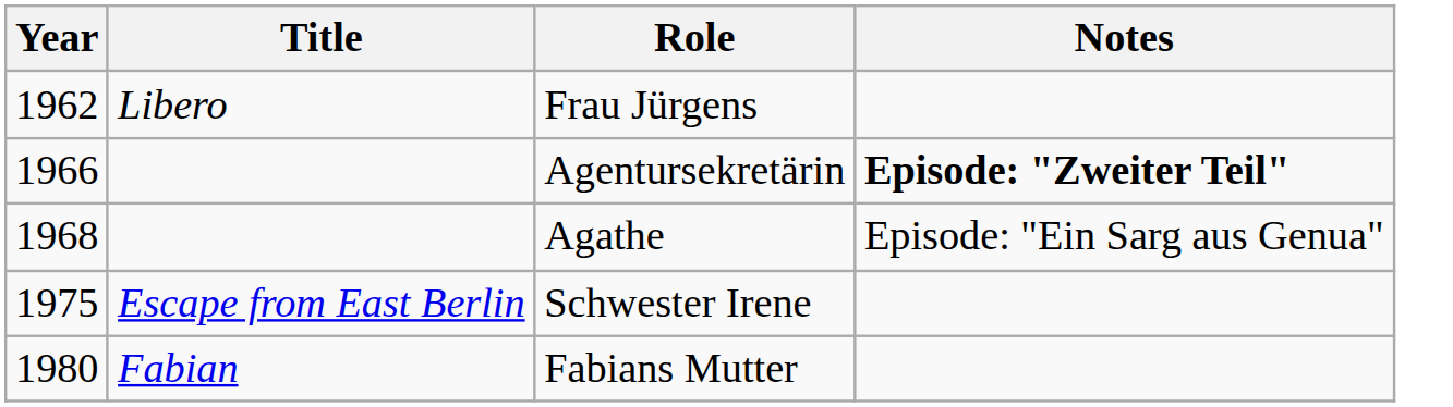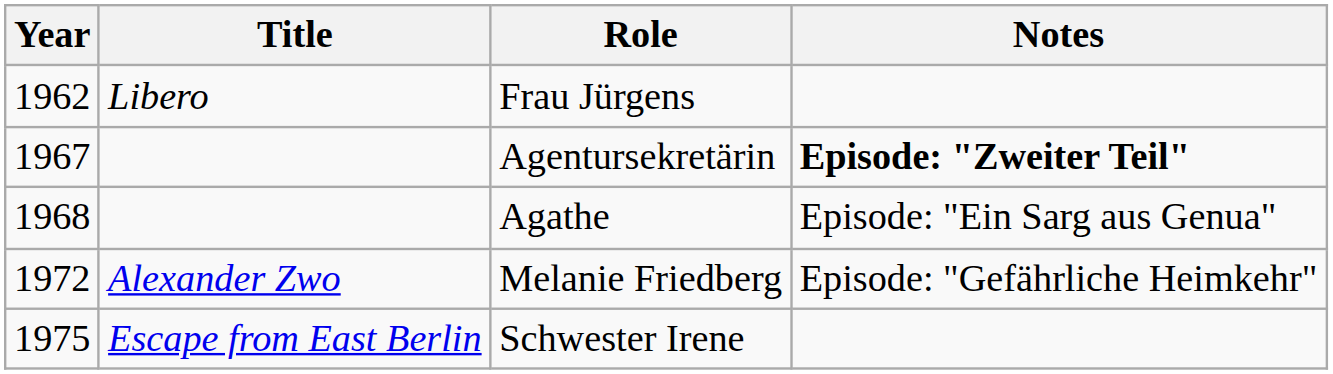Agentursekretärin | Year: 1966 -> 1967
+ row: 1972 | Alexander Zwo | Melanie Friedberg | Episode: "Gefährliche Heimkehr"
- row: 1980 | Fabian | Fabians Mutter
